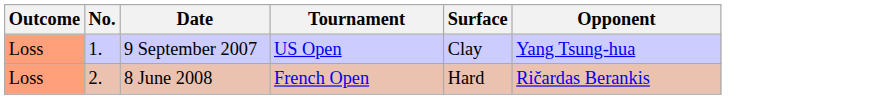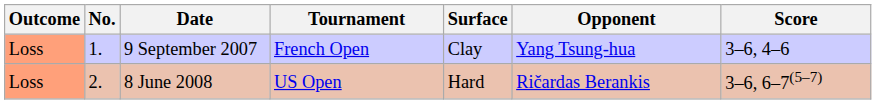+ column: Score | 3–6, 4–6 | 3–6, 6–7(5–7)
9 September 2007 | Tournament: US Open -> French Open
8 June 2008 | Tournament: French Open -> US Open
